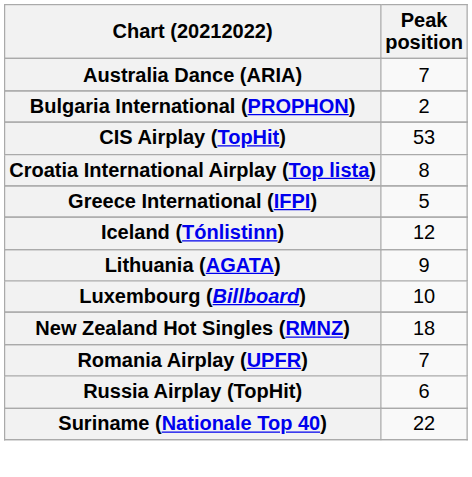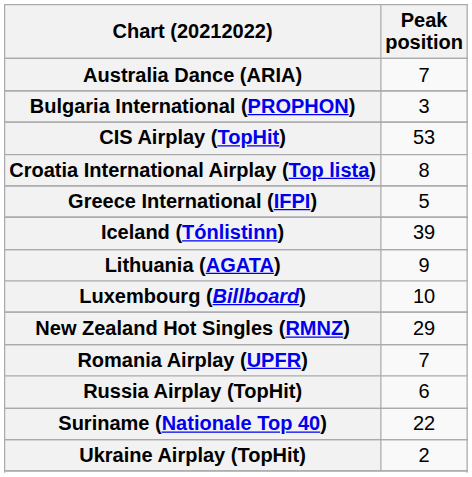Bulgaria International (PROPHON) | Peak position: 2 -> 3
Iceland (Tónlistinn) | Peak position: 12 -> 39
New Zealand Hot Singles (RMNZ) | Peak position: 18 -> 29
+ row: Ukraine Airplay (TopHit) | 2
